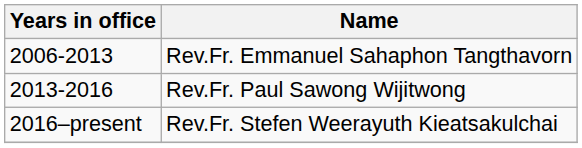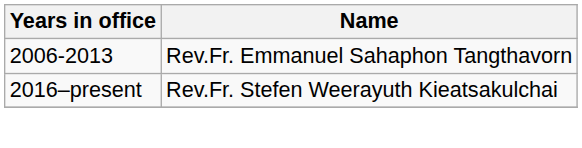- row: 2013-2016 | Rev.Fr. Paul Sawong Wijitwong
